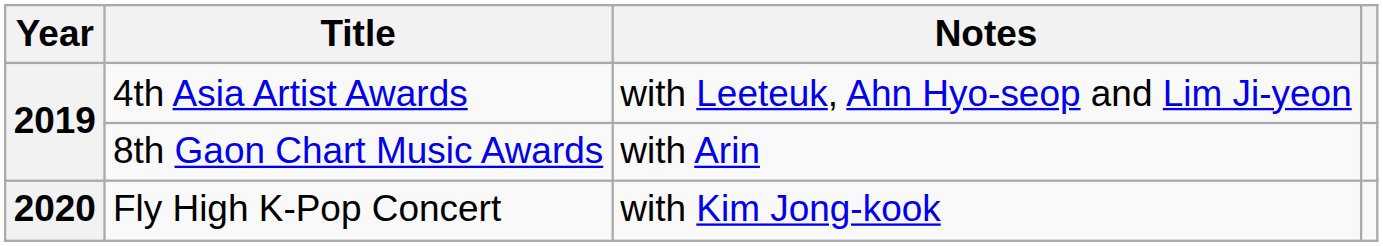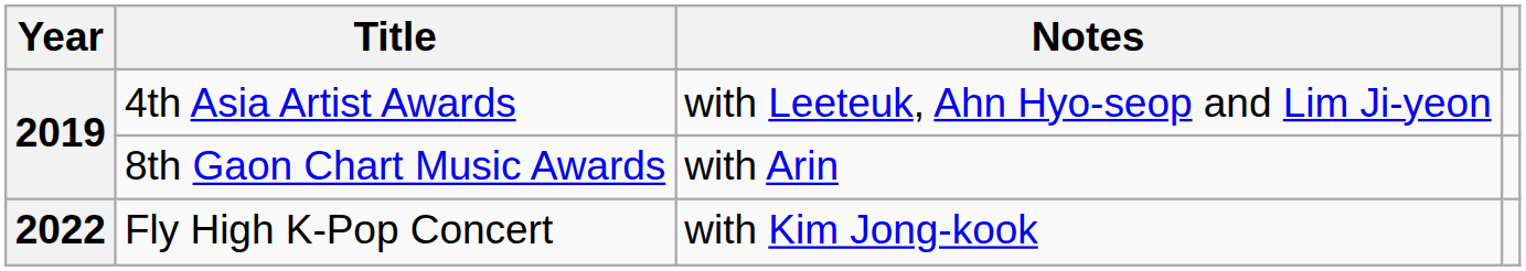Fly High K-Pop Concert | Year: 2020 -> 2022
